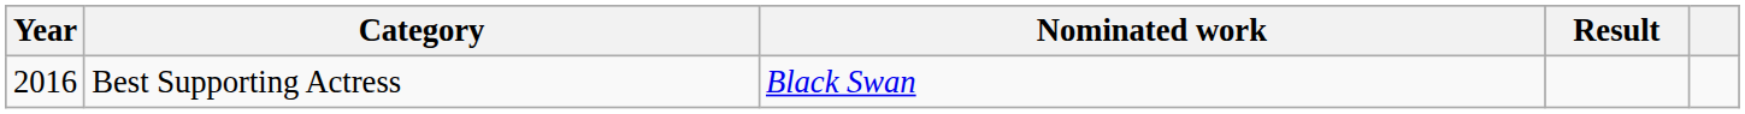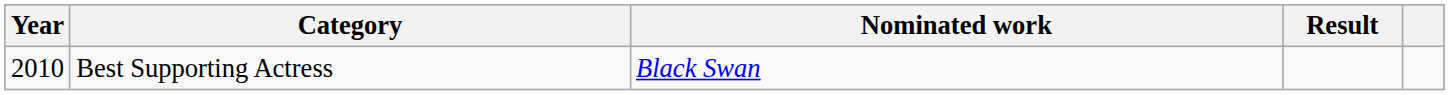Best Supporting Actress | Year: 2016 -> 2010
